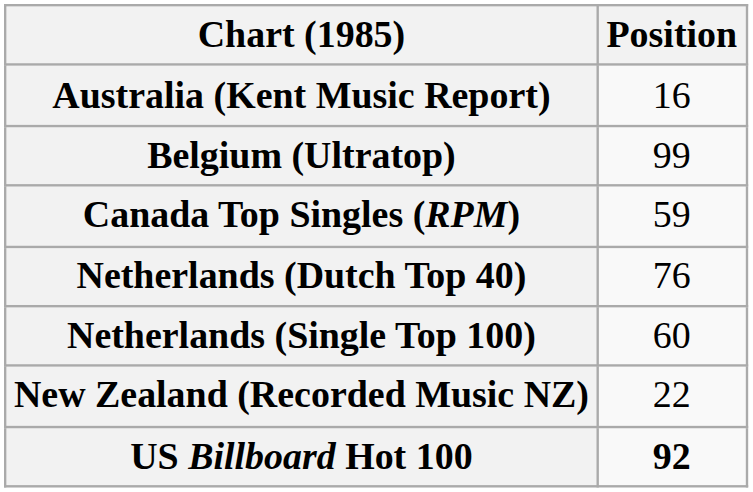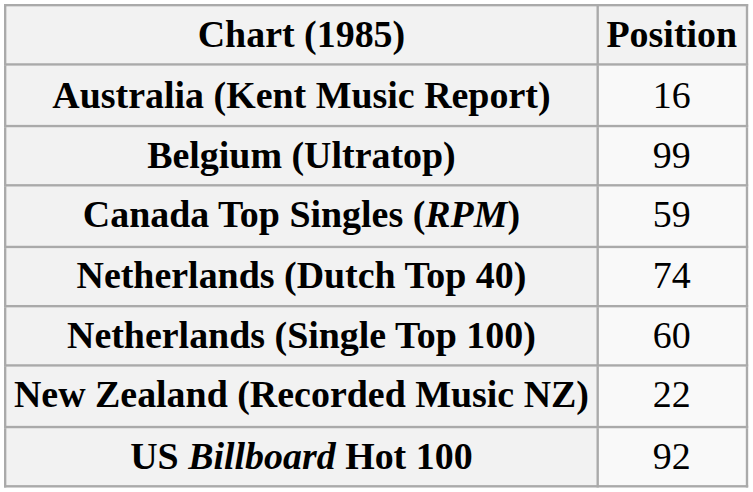Netherlands (Dutch Top 40) | Position: 76 -> 74
US Billboard Hot 100 | Position: bold -> normal
